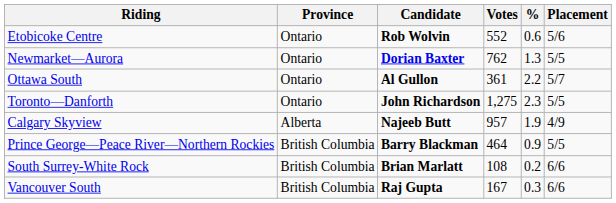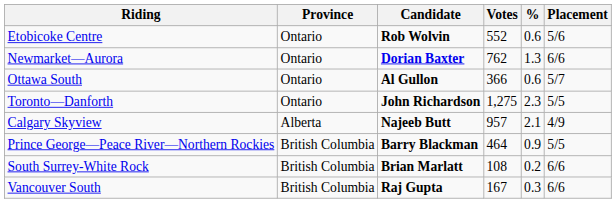Newmarket—Aurora | Placement: 5/5 -> 6/6
Ottawa South | Votes: 361 -> 366
Ottawa South | %: 2.2 -> 0.6
Calgary Skyview | %: 1.9 -> 2.1
